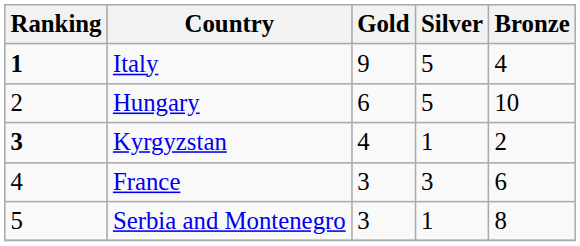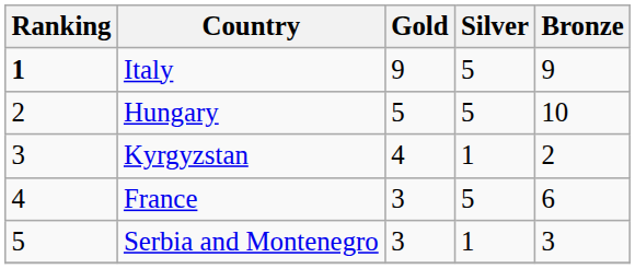Italy | Bronze: 4 -> 9
Hungary | Gold: 6 -> 5
Kyrgyzstan | Ranking: bold -> normal
France | Silver: 3 -> 5
Serbia and Montenegro | Bronze: 8 -> 3
